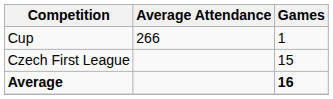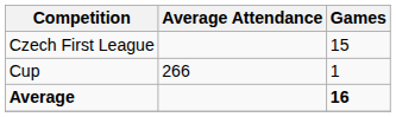rows swapped: Czech First League <-> Cup
